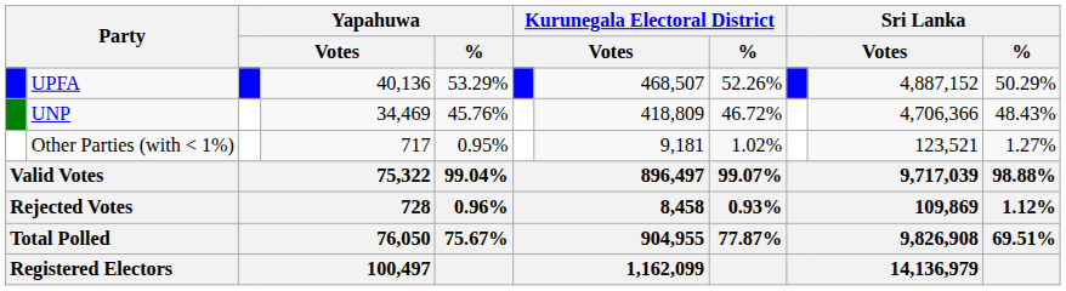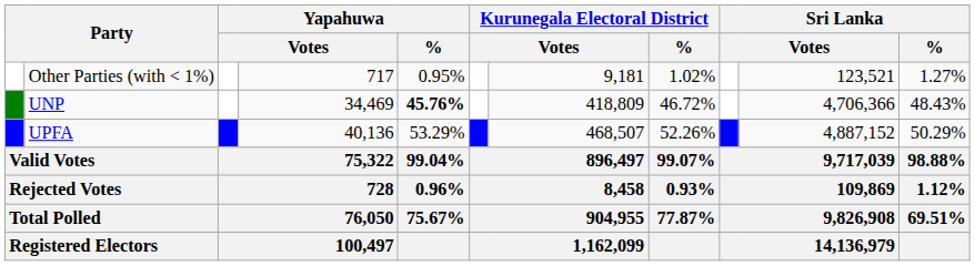rows swapped: UPFA <-> Other Parties (with < 1%)
UNP | Yapahuwa / %: normal -> bold
